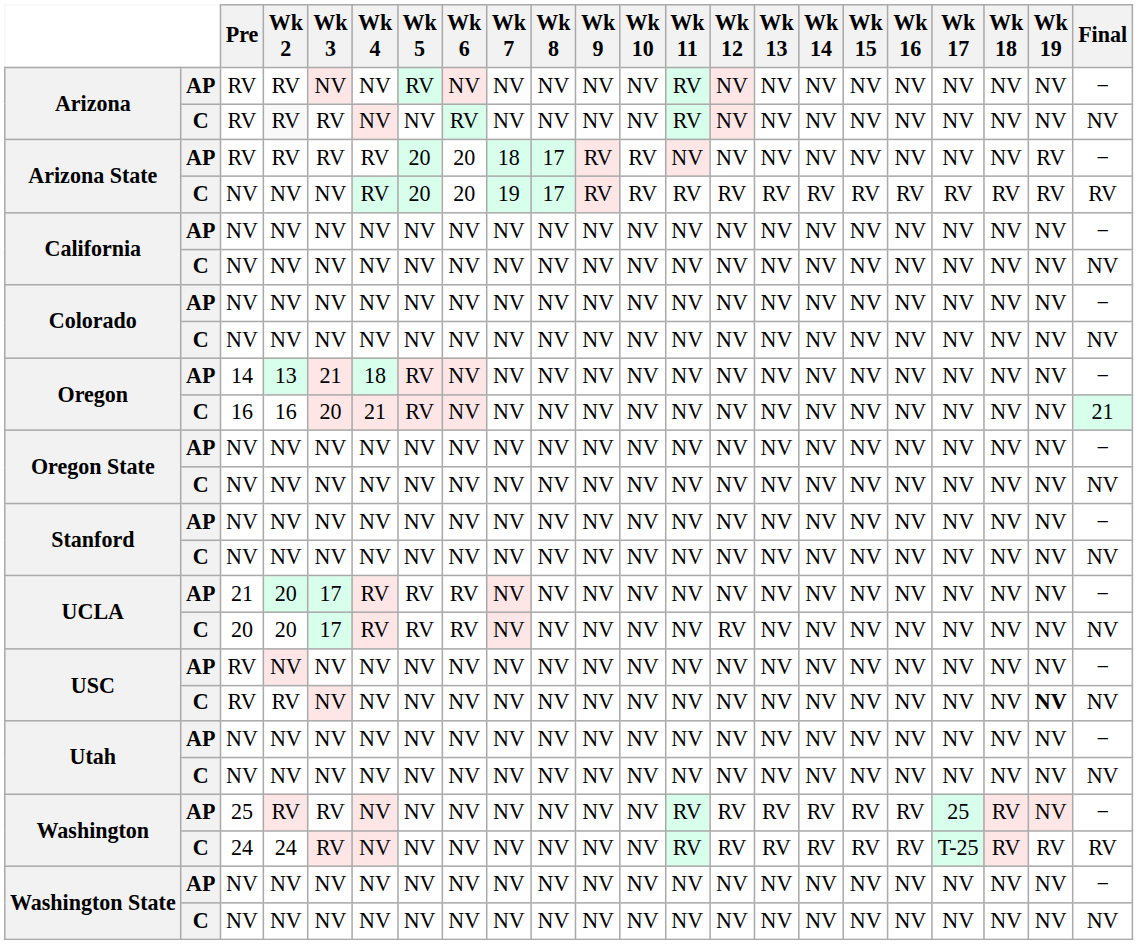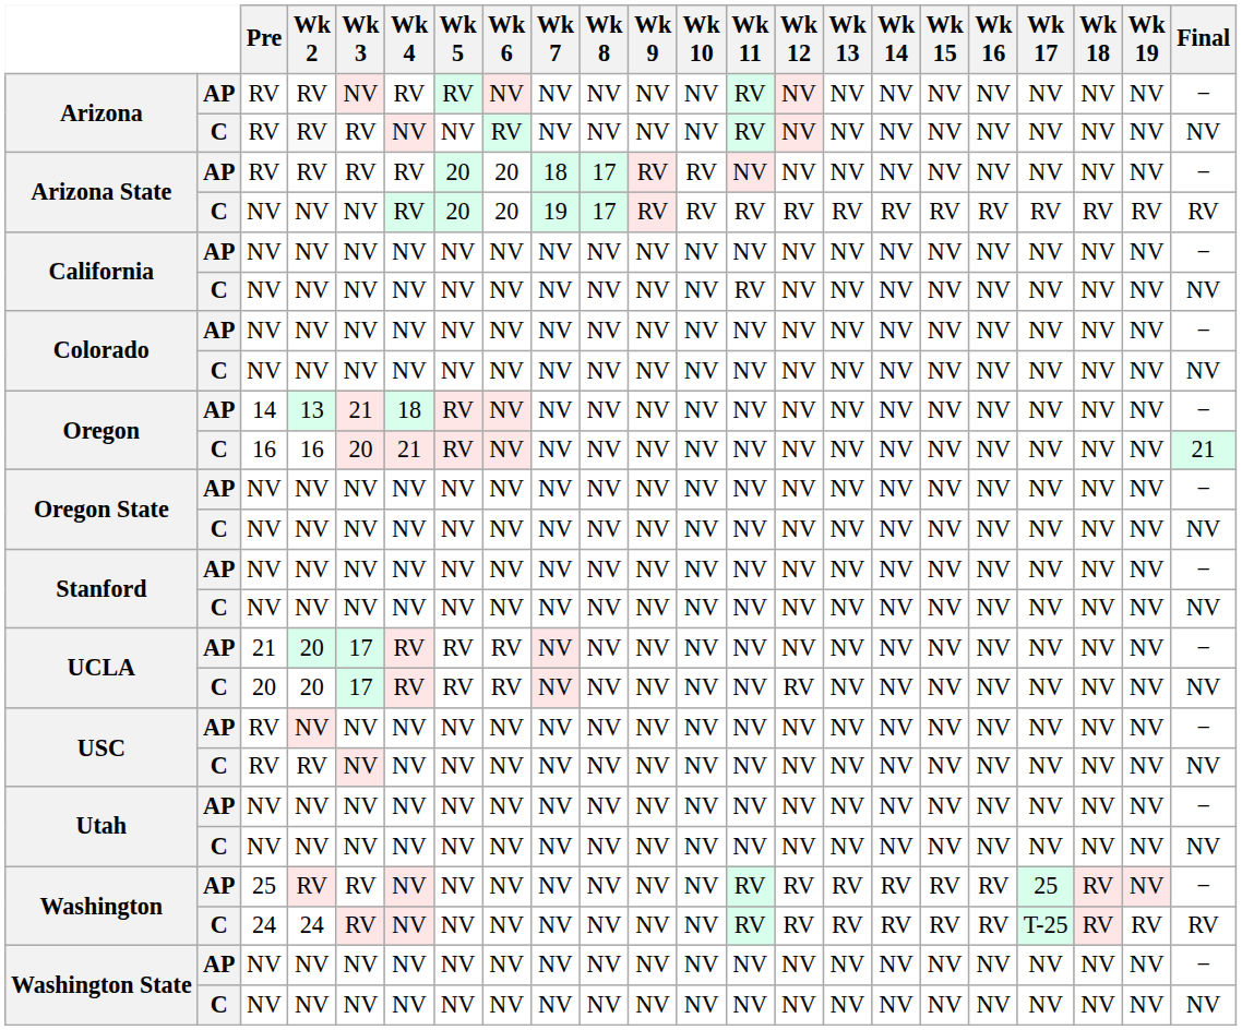Arizona / AP | Wk 4: NV -> RV
Arizona State / AP | Wk 19: RV -> NV
California / C | Wk 11: NV -> RV
USC / C | Wk 19: bold -> normal
